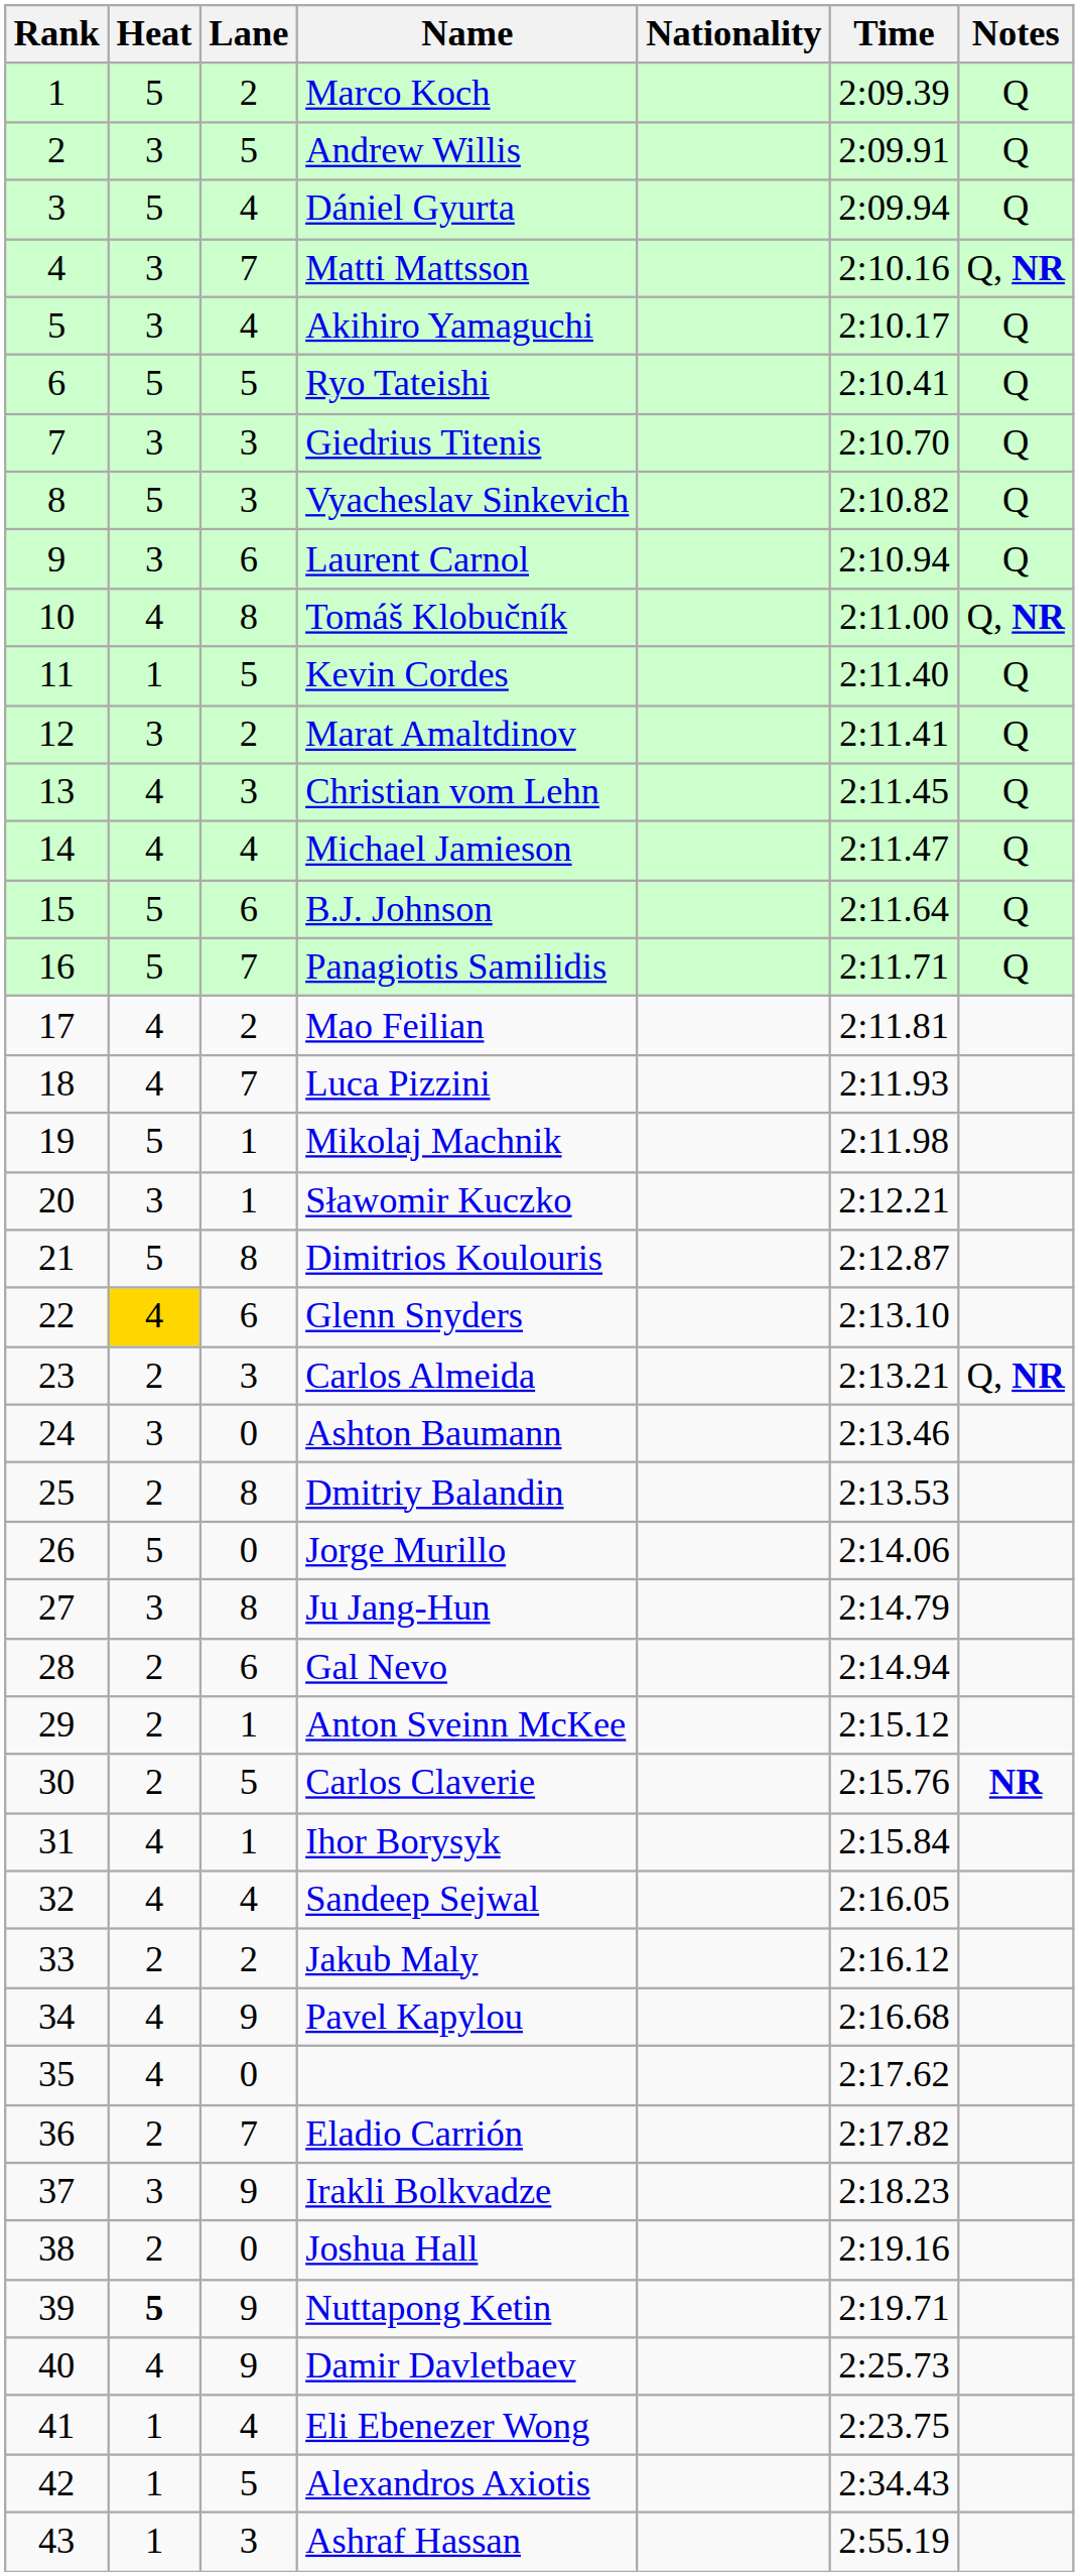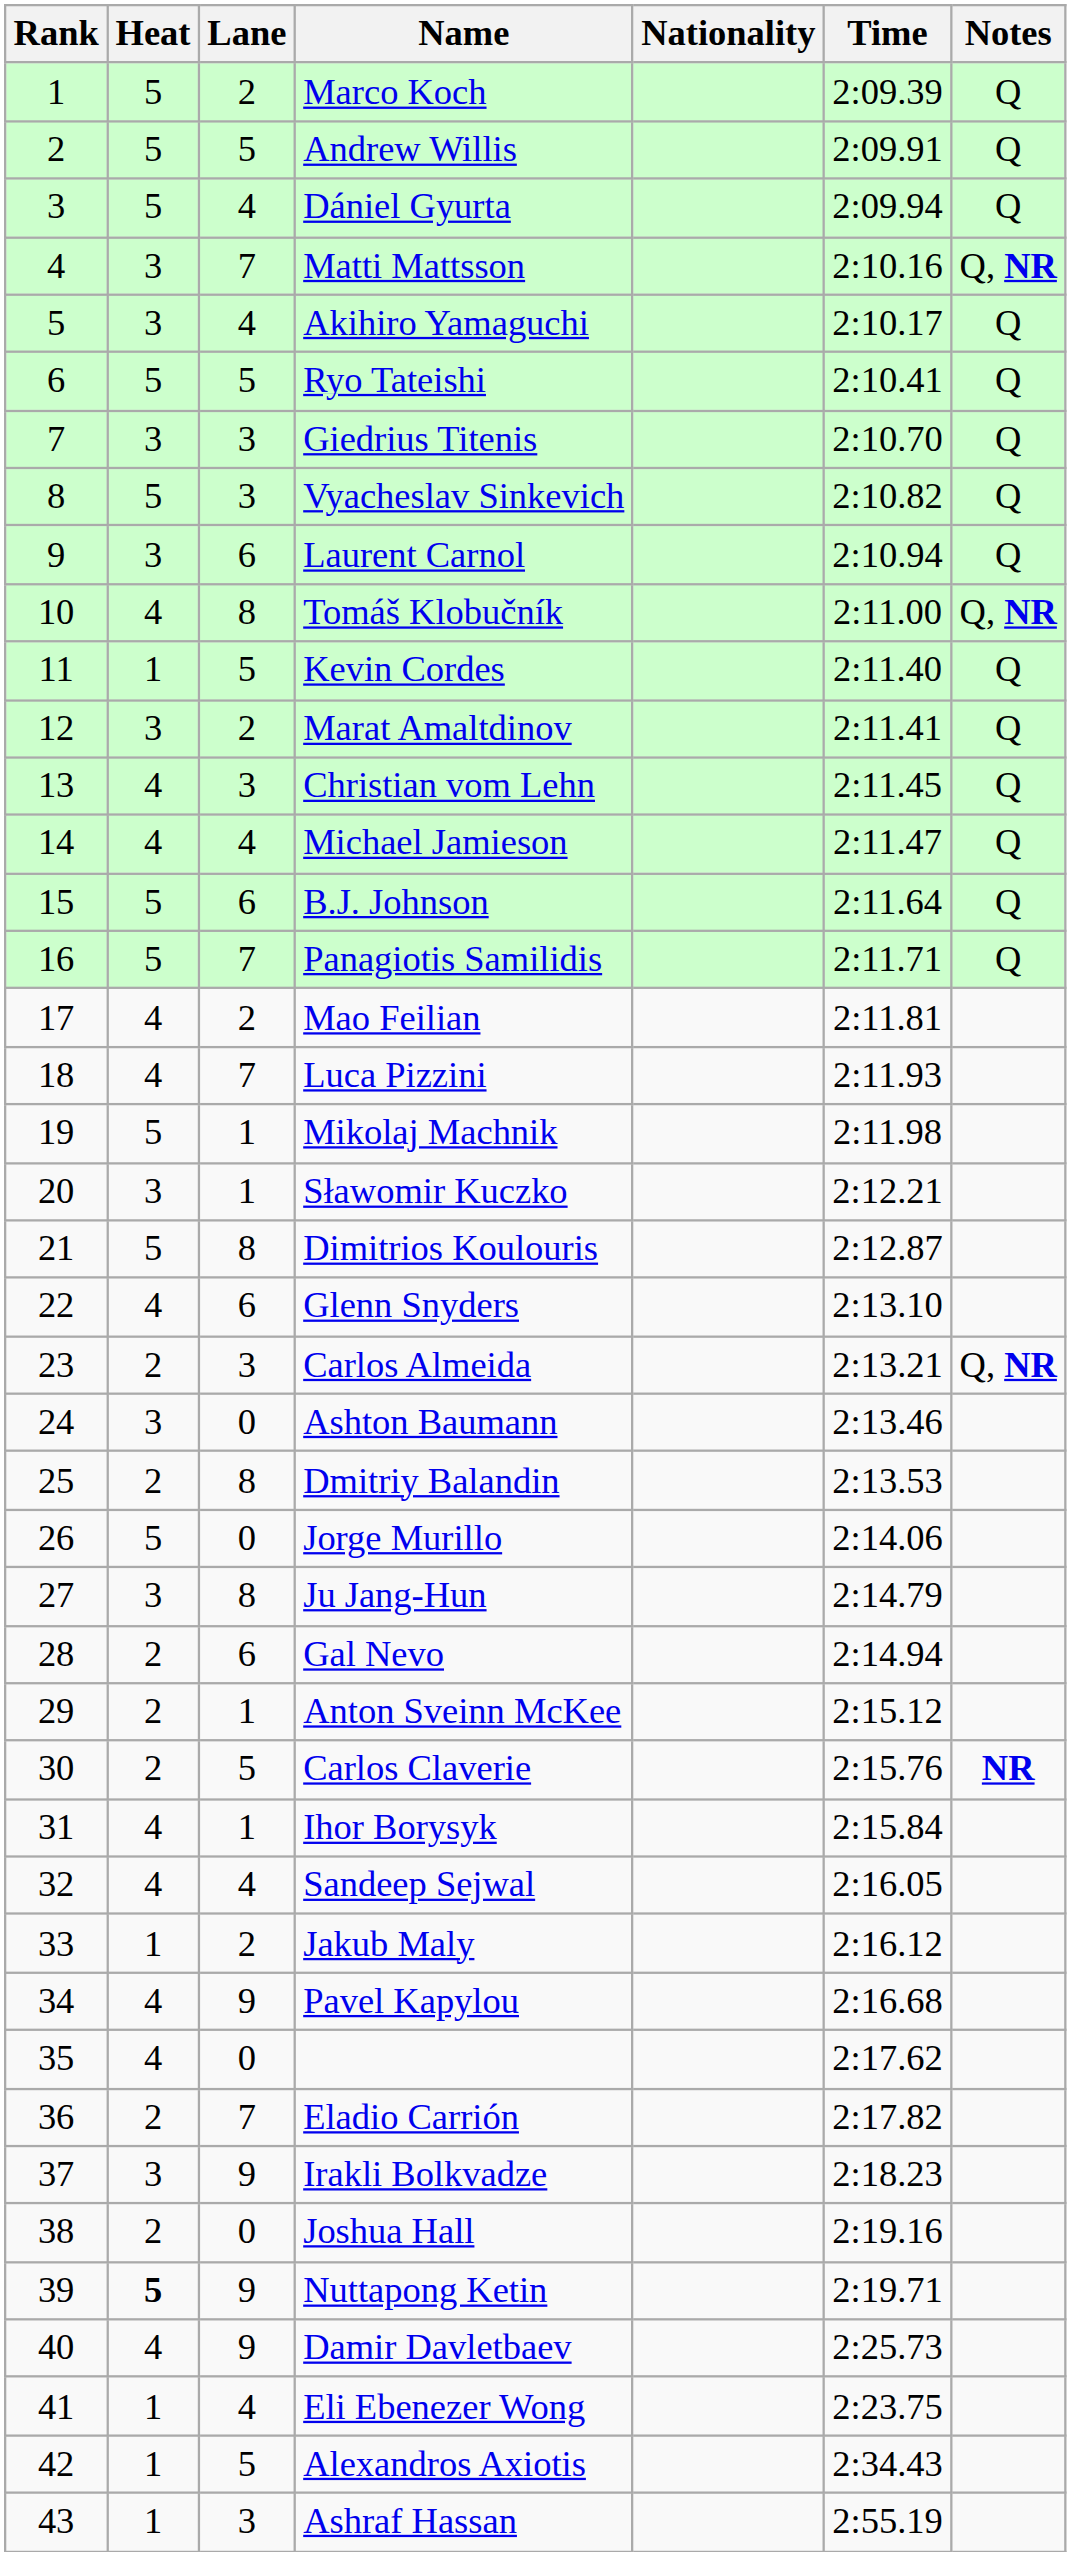Andrew Willis | Heat: 3 -> 5
Glenn Snyders | Heat: gold background -> no background
Jakub Maly | Heat: 2 -> 1
